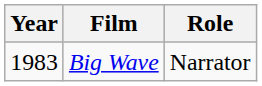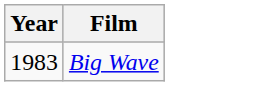- column: Role | Narrator
